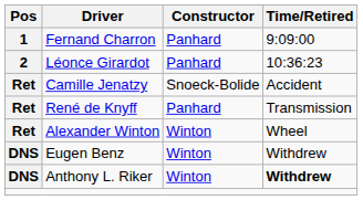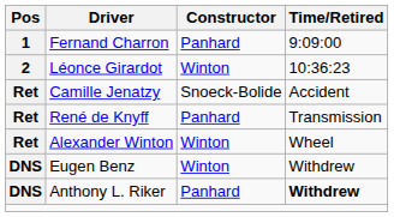Léonce Girardot | Constructor: Panhard -> Winton
Anthony L. Riker | Constructor: Winton -> Panhard
